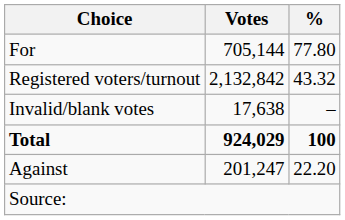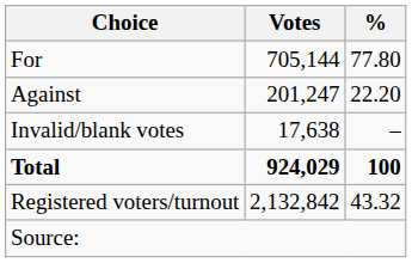rows swapped: Against <-> Registered voters/turnout
